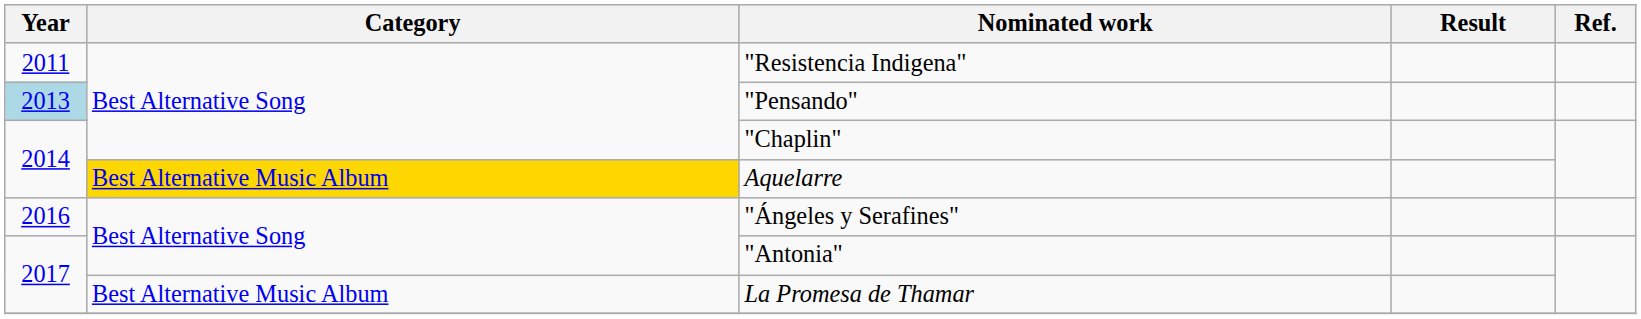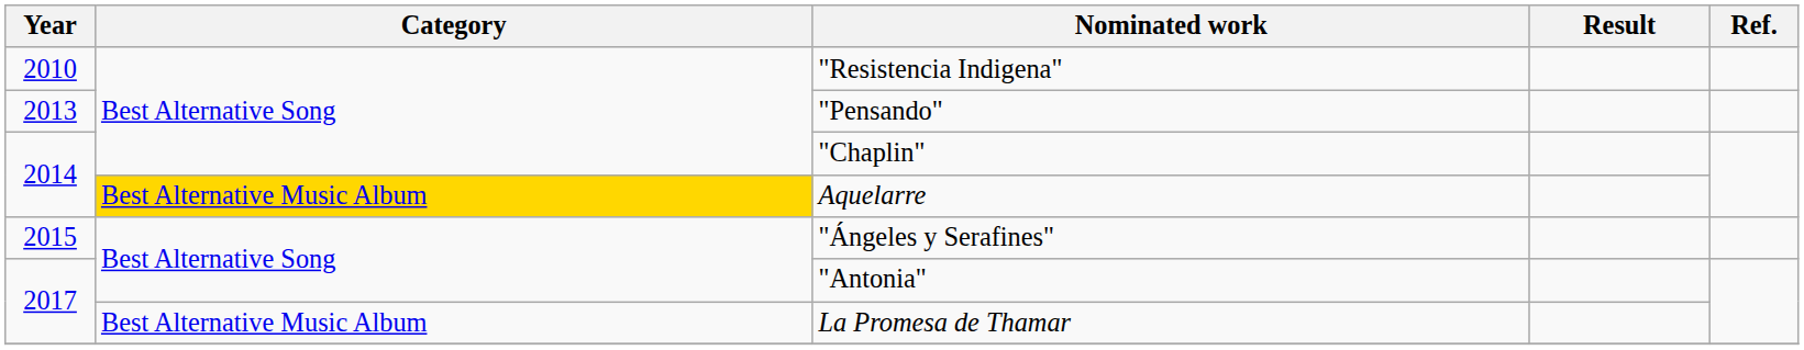"Resistencia Indigena" | Year: 2011 -> 2010
"Pensando" | Year: lightblue background -> no background
"Ángeles y Serafines" | Year: 2016 -> 2015
